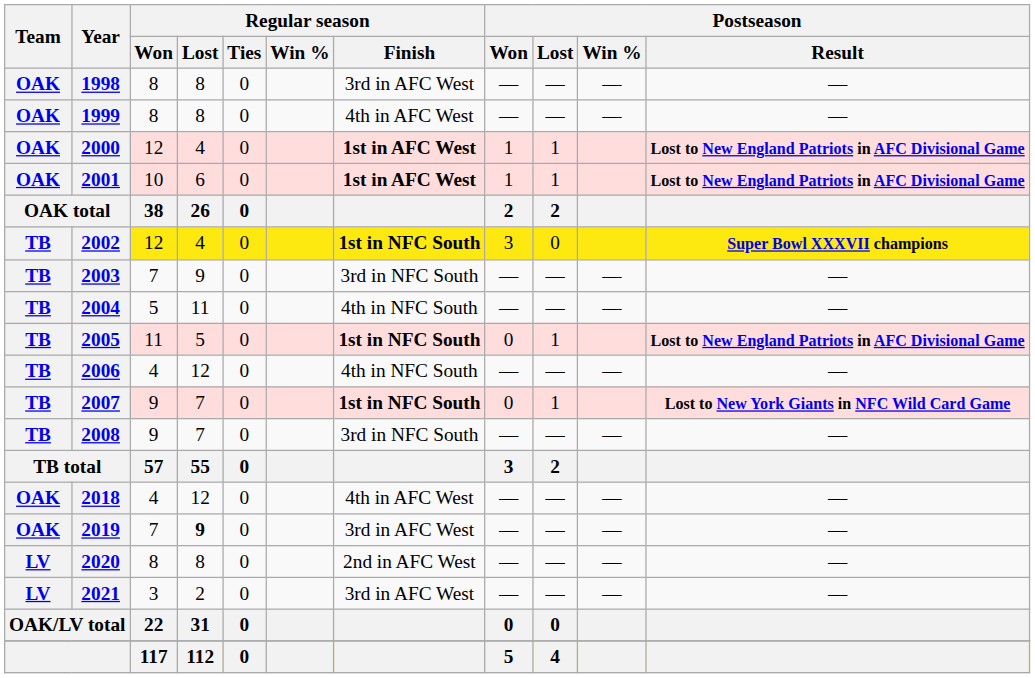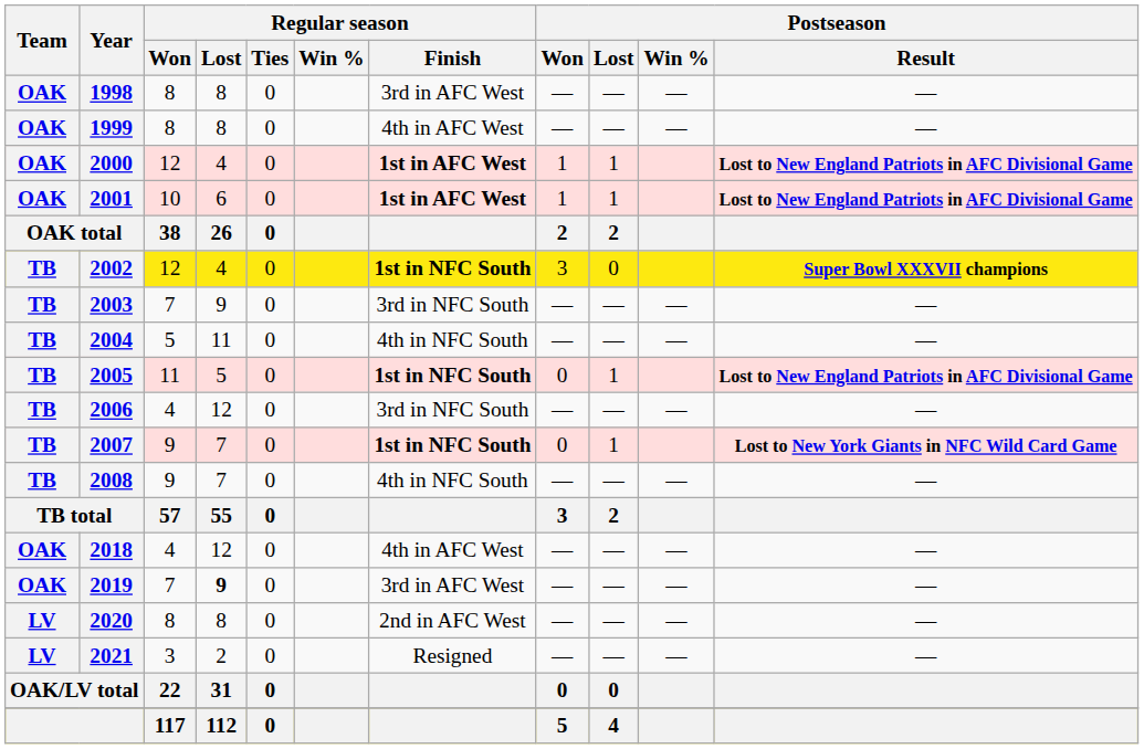2006 | Regular season / Finish: 4th in NFC South -> 3rd in NFC South
2008 | Regular season / Finish: 3rd in NFC South -> 4th in NFC South
2021 | Regular season / Finish: 3rd in AFC West -> Resigned
